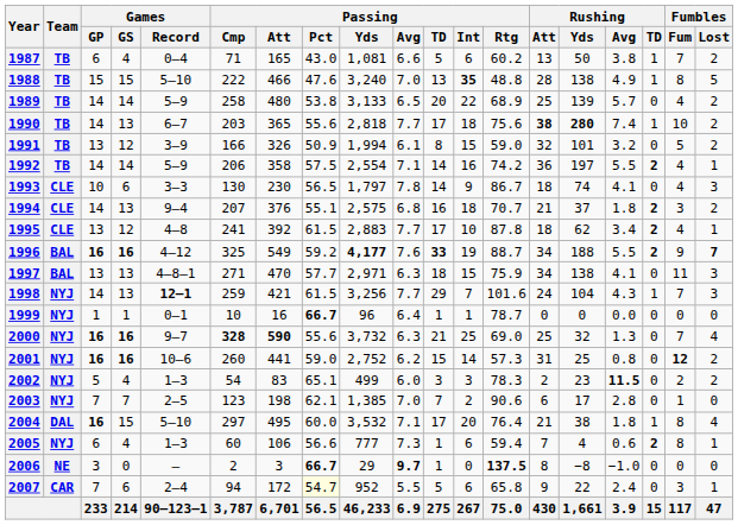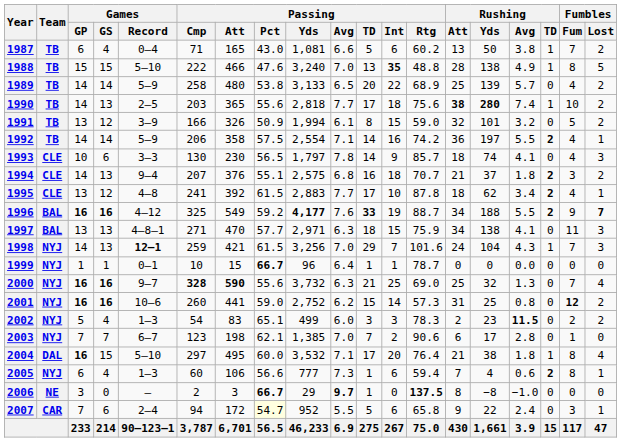1990 | Games / Record: 6–7 -> 2–5
1993 | Passing / Rtg: 86.7 -> 85.7
1998 | Passing / Avg: 7.7 -> 7.0
1999 | Passing / Att: 16 -> 15
2003 | Games / Record: 2–5 -> 6–7
